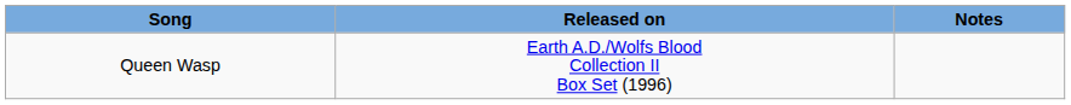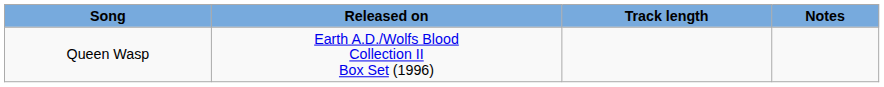+ column: Track length
